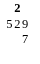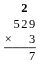+ row: × | 3
